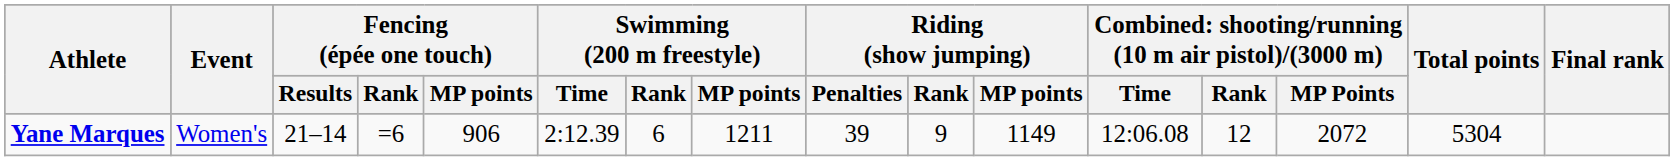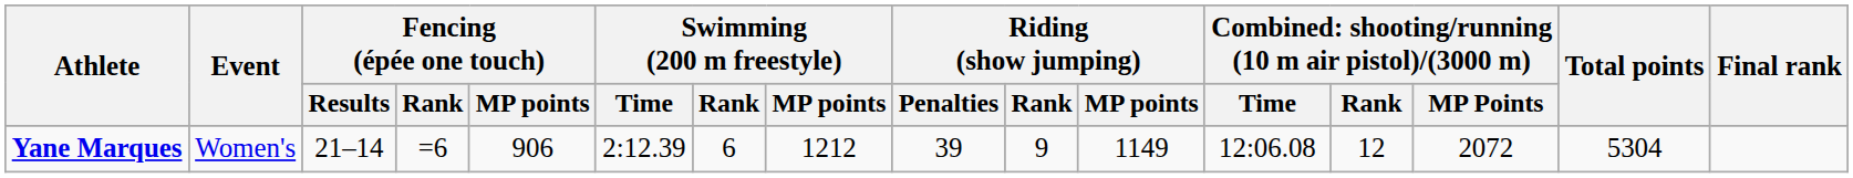Yane Marques | Swimming (200 m freestyle) / MP points: 1211 -> 1212
